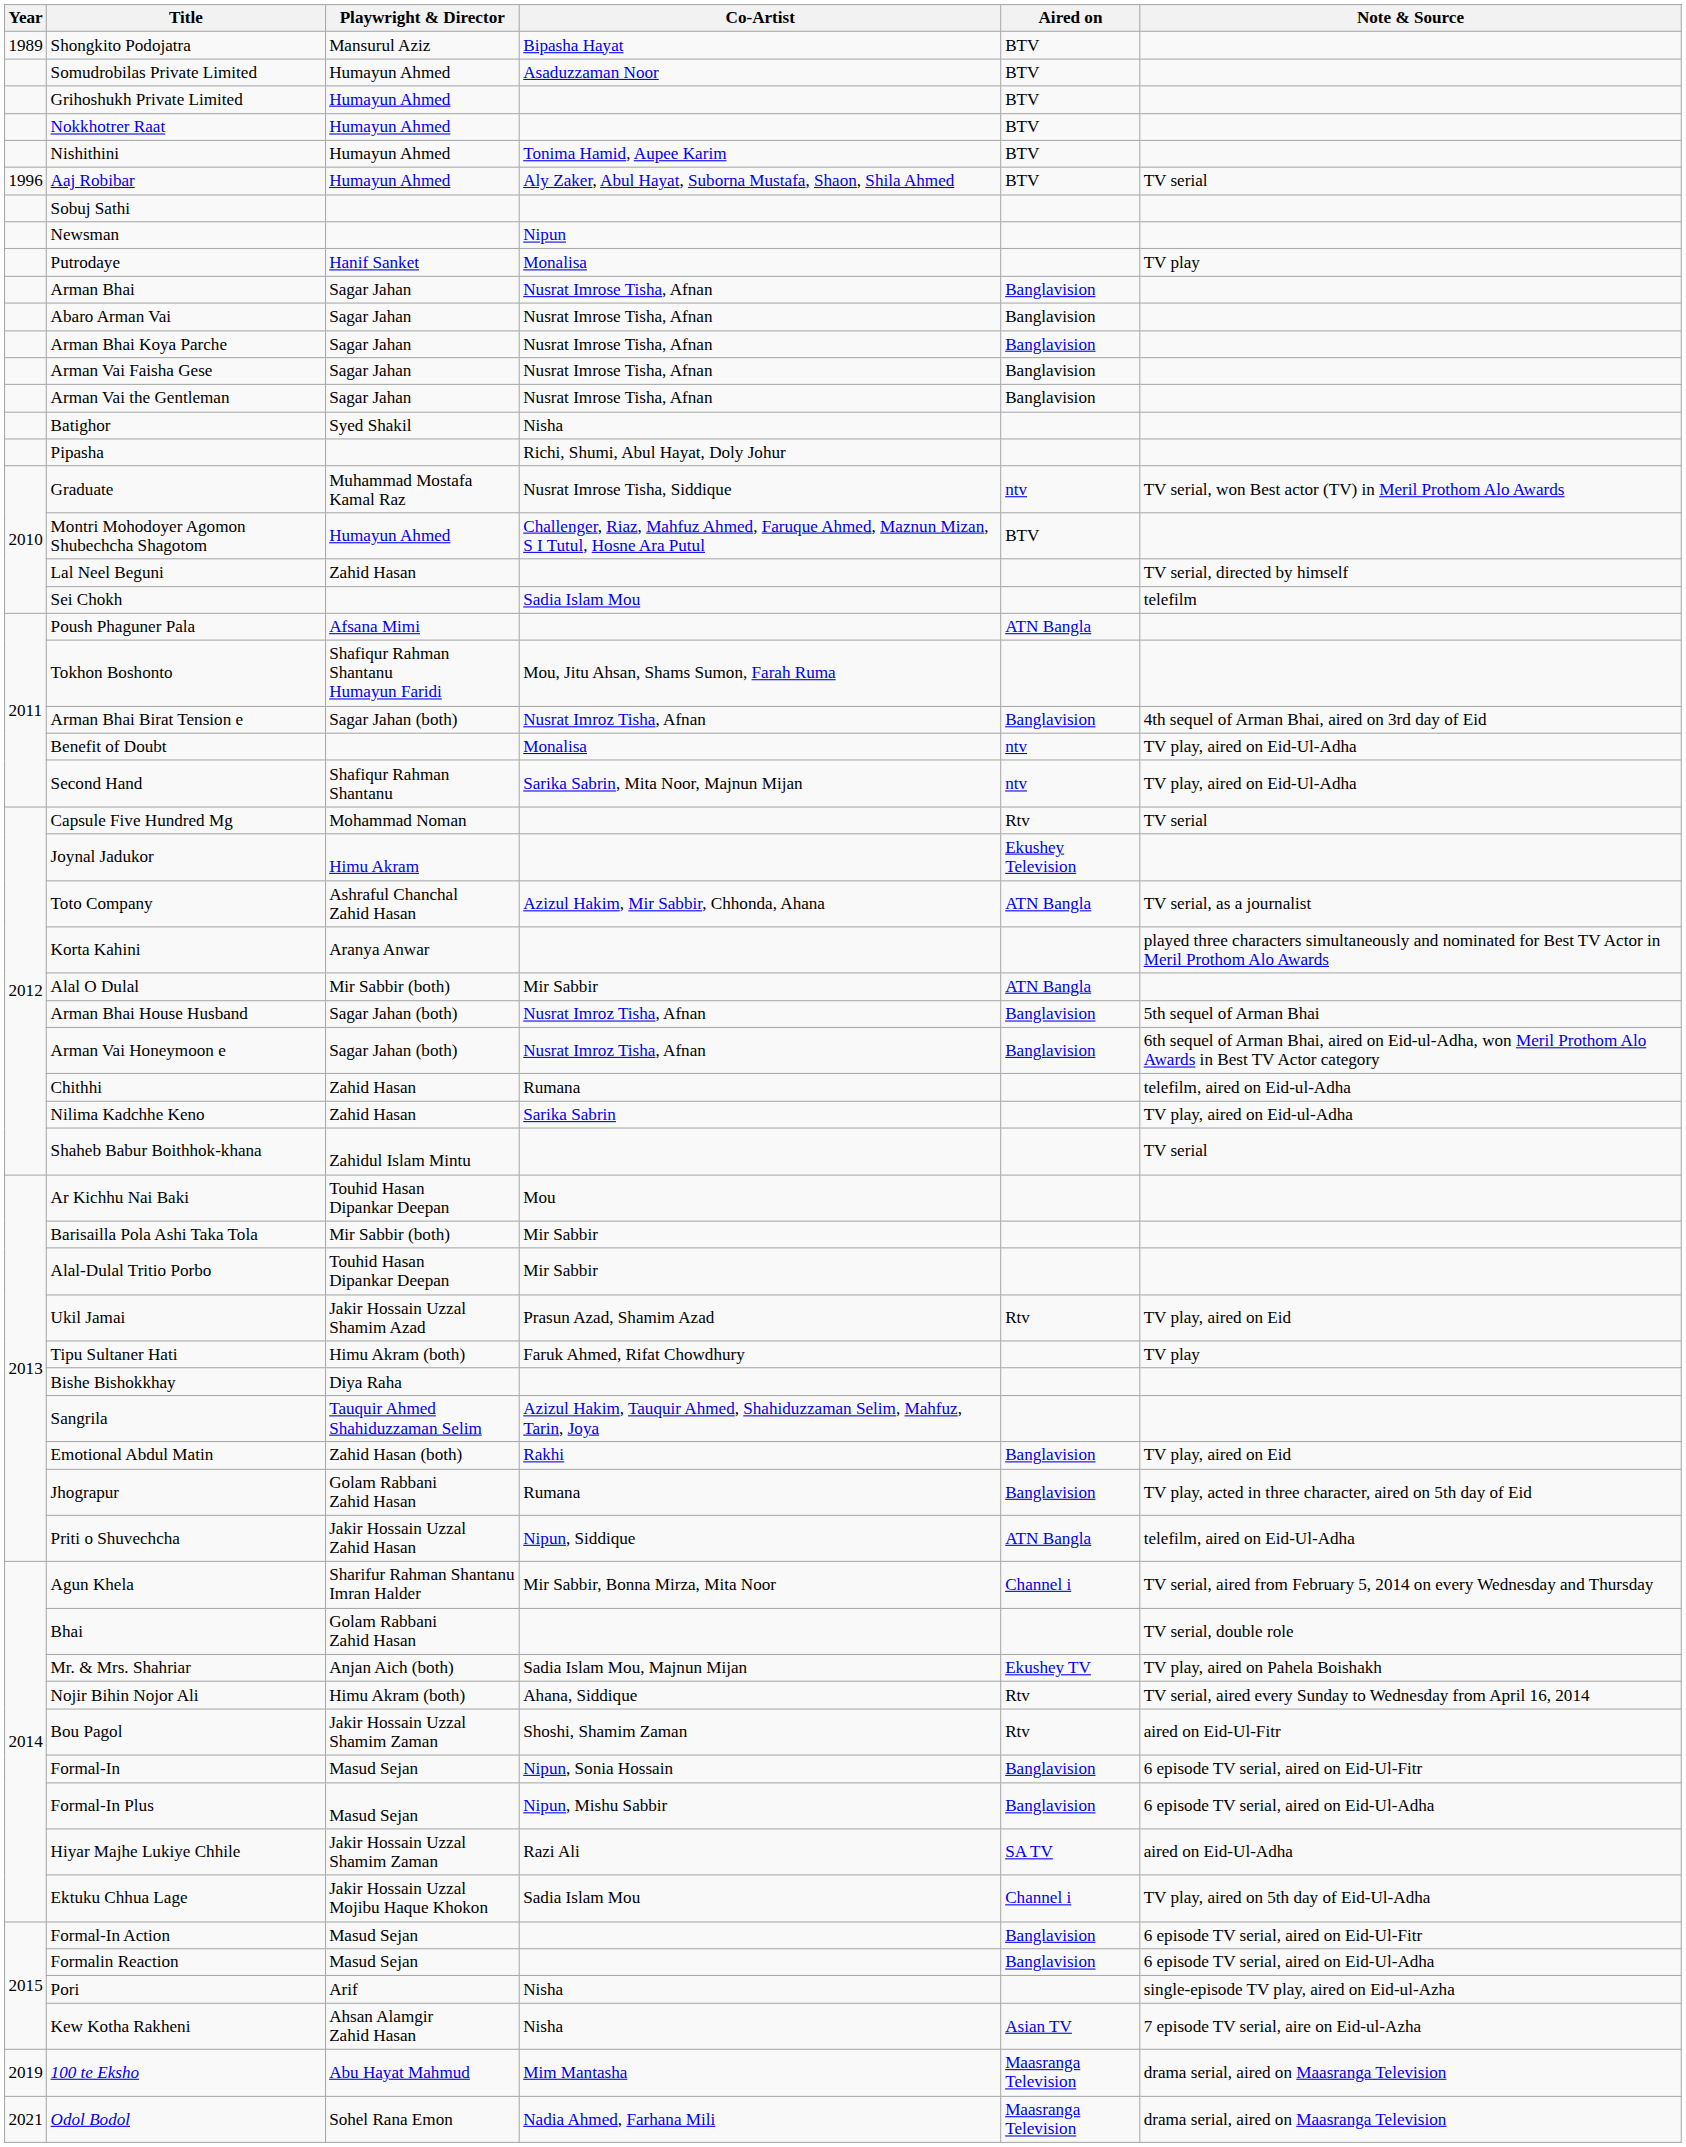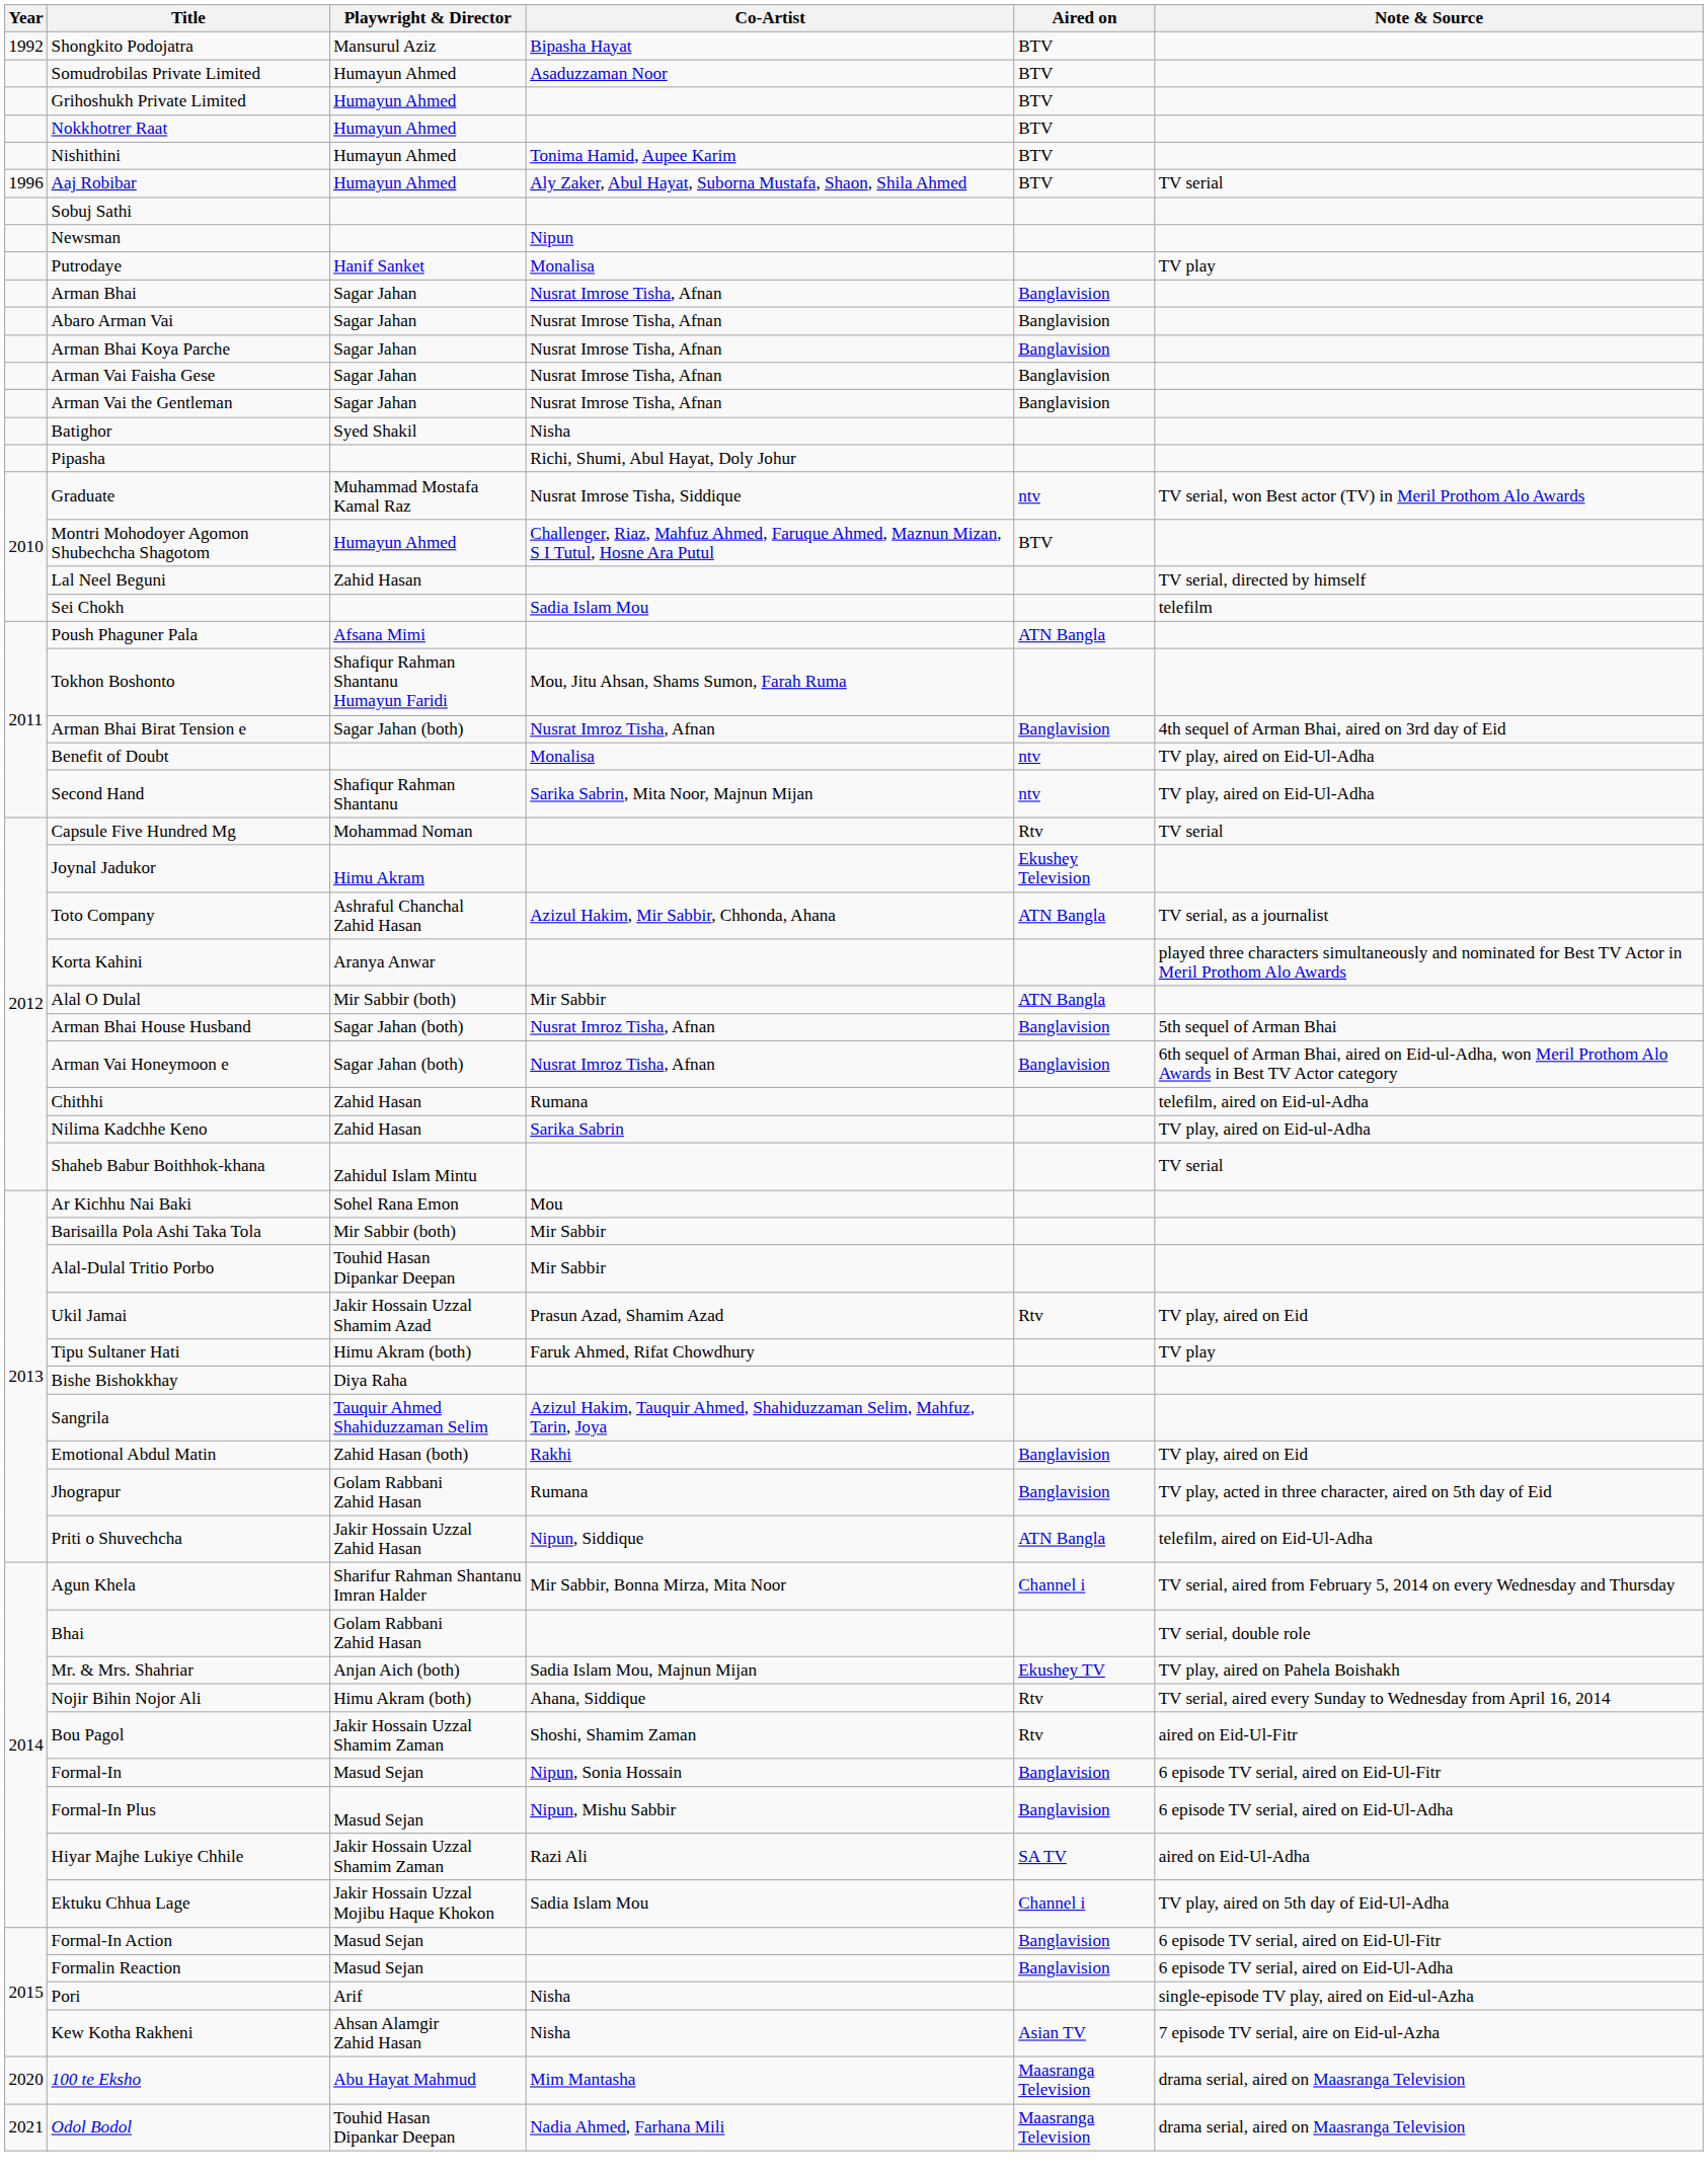Shongkito Podojatra | Year: 1989 -> 1992
Ar Kichhu Nai Baki | Playwright & Director: Touhid Hasan Dipankar Deepan -> Sohel Rana Emon
100 te Eksho | Year: 2019 -> 2020
Odol Bodol | Playwright & Director: Sohel Rana Emon -> Touhid Hasan Dipankar Deepan
